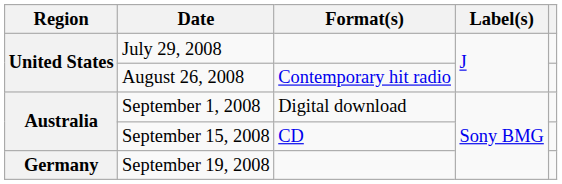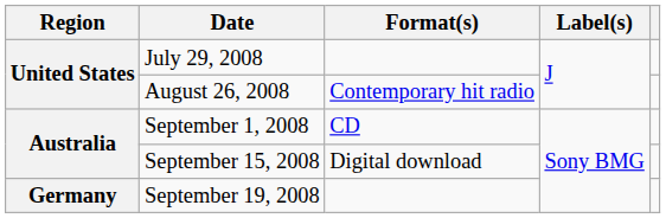September 1, 2008 | Format(s): Digital download -> CD
September 15, 2008 | Format(s): CD -> Digital download
